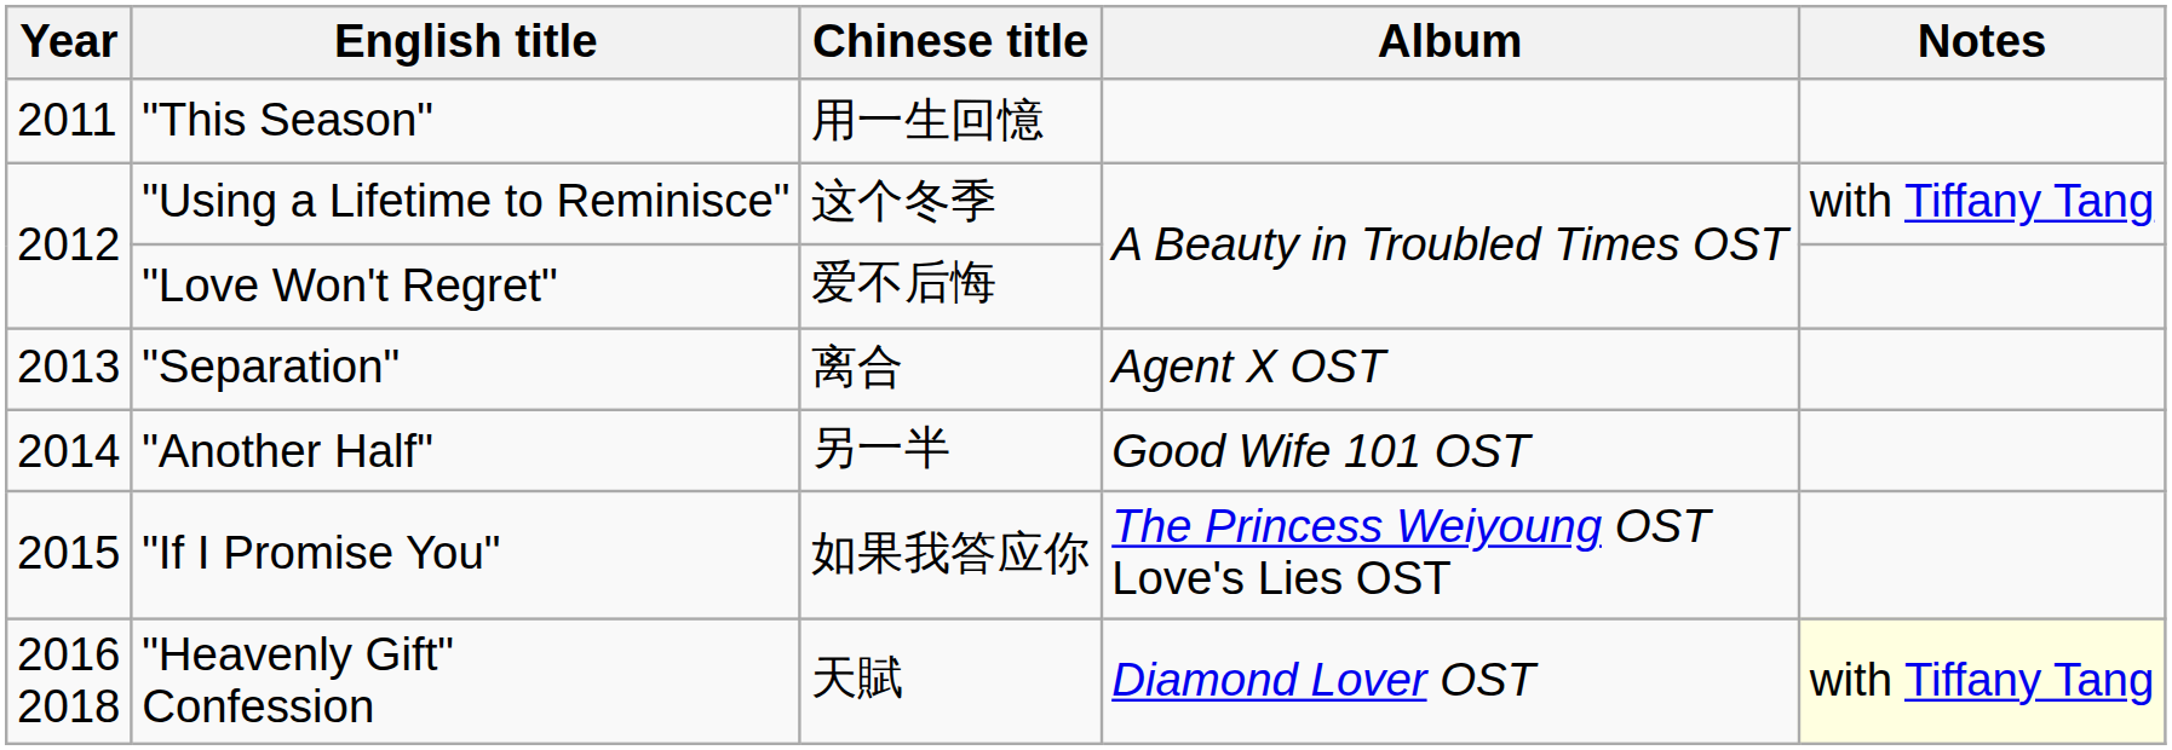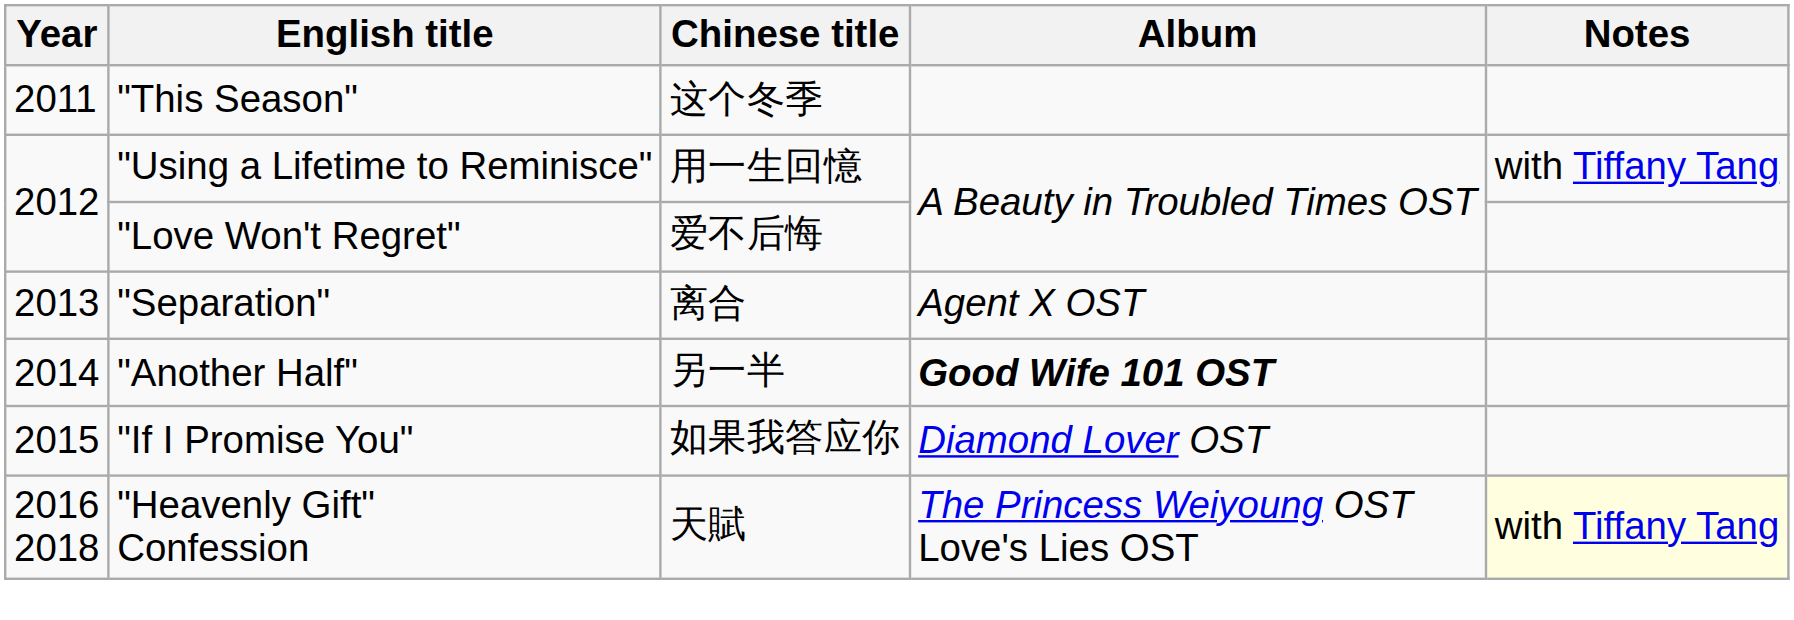"This Season" | Chinese title: 用一生回憶 -> 这个冬季
"Using a Lifetime to Reminisce" | Chinese title: 这个冬季 -> 用一生回憶
"Another Half" | Album: normal -> bold
"If I Promise You" | Album: The Princess Weiyoung OST Love's Lies OST -> Diamond Lover OST
"Heavenly Gift" Confession | Album: Diamond Lover OST -> The Princess Weiyoung OST Love's Lies OST
